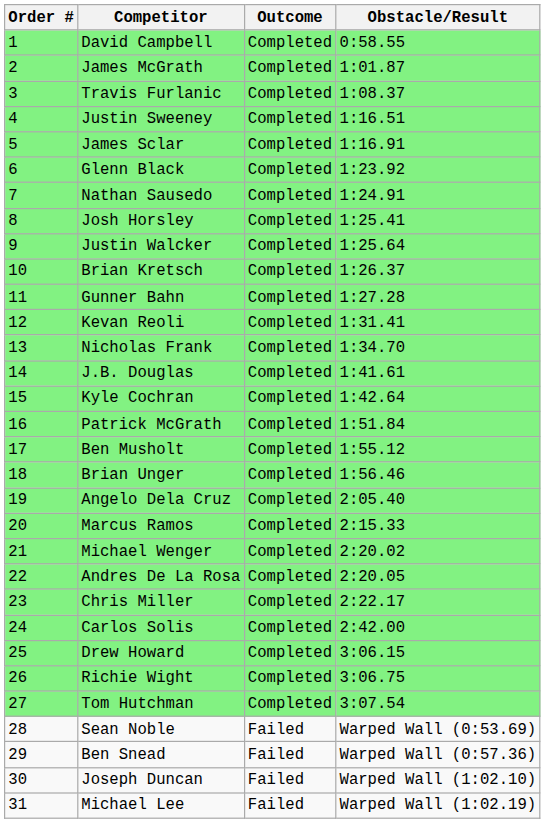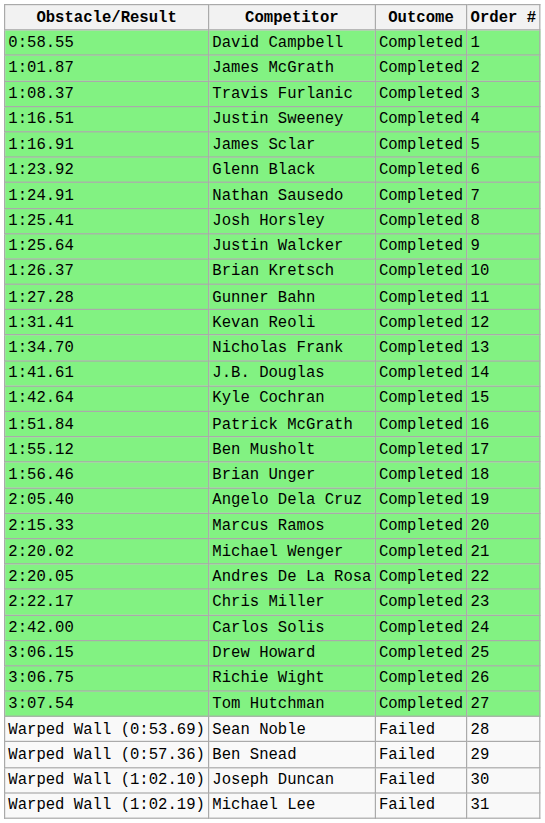columns swapped: Order # <-> Obstacle/Result
